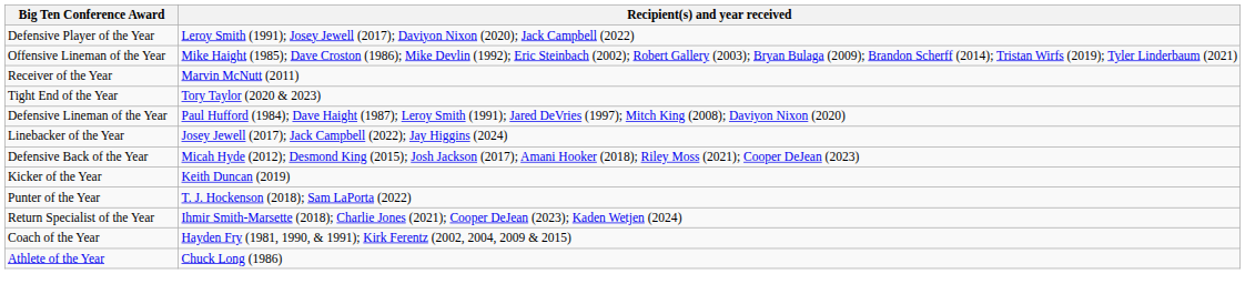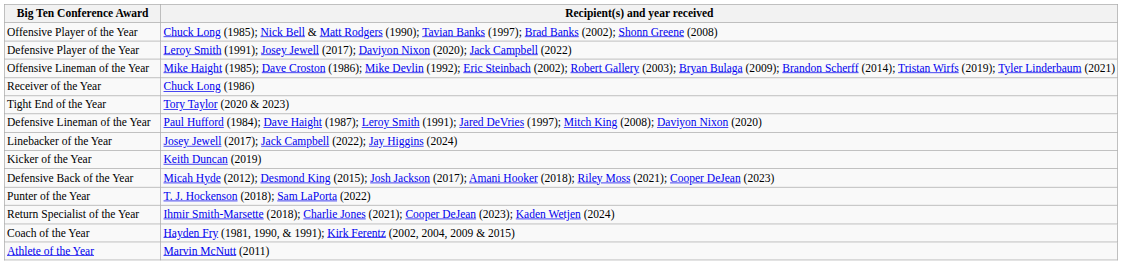+ row: Offensive Player of the Year | Chuck Long (1985); Nick Bell & Matt Rodgers (1990); Tavian Banks (1997); Brad Banks (2002); Shonn Greene (2008)
Receiver of the Year | Recipient(s) and year received: Marvin McNutt (2011) -> Chuck Long (1986)
rows swapped: Defensive Back of the Year <-> Kicker of the Year
Athlete of the Year | Recipient(s) and year received: Chuck Long (1986) -> Marvin McNutt (2011)
